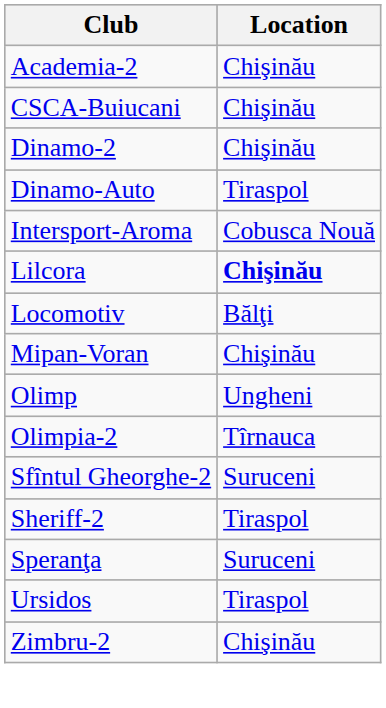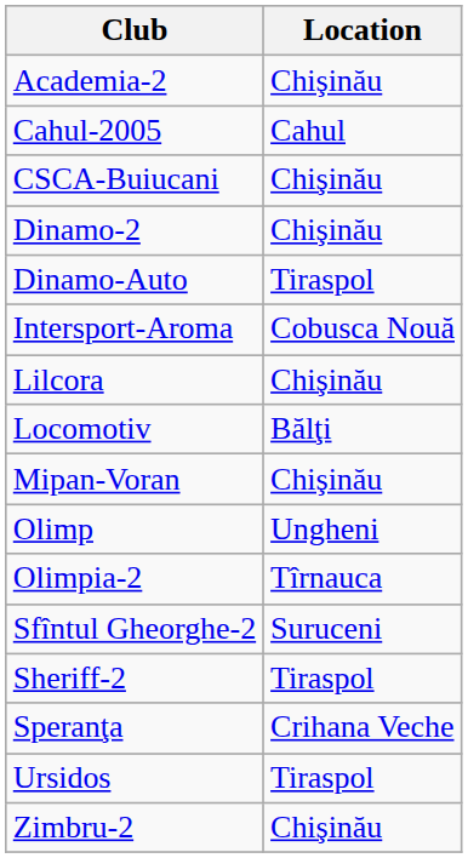+ row: Cahul-2005 | Cahul
Lilcora | Location: bold -> normal
Speranţa | Location: Suruceni -> Crihana Veche
